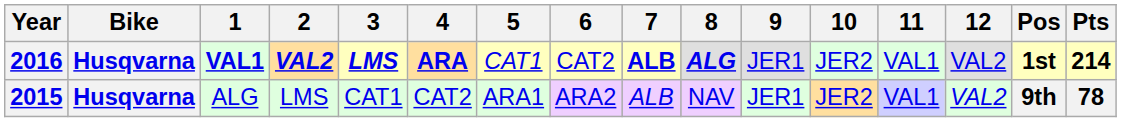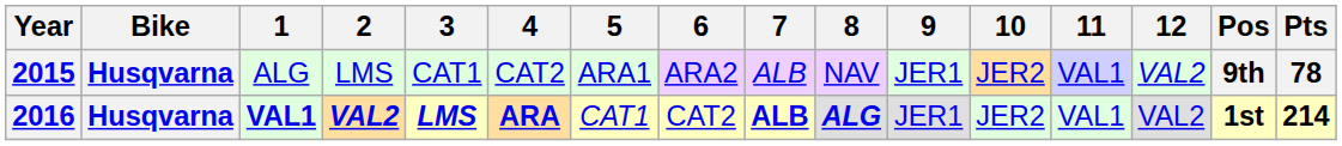rows swapped: 2015 <-> 2016
